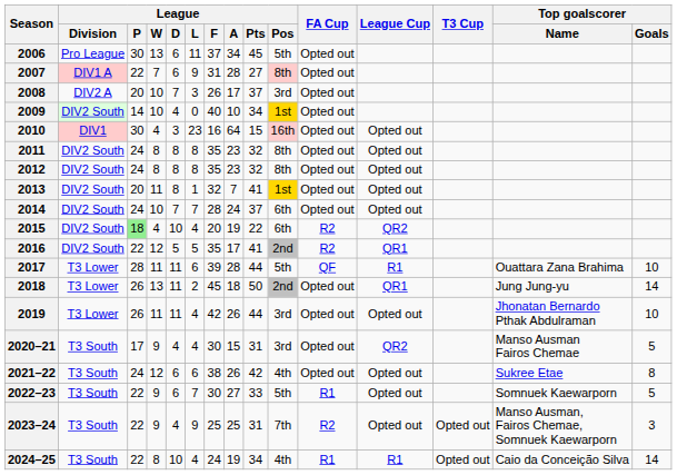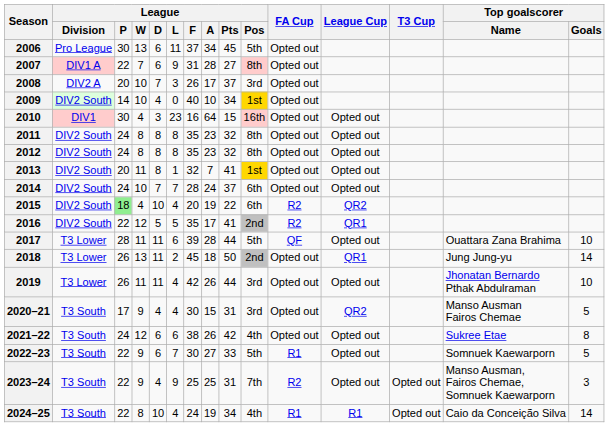2017 | League Cup: R1 -> Opted out
